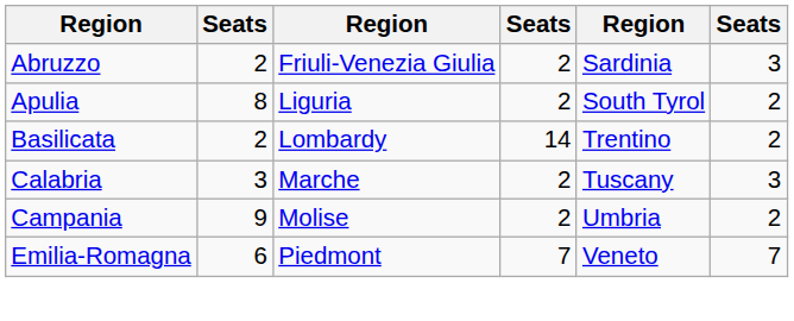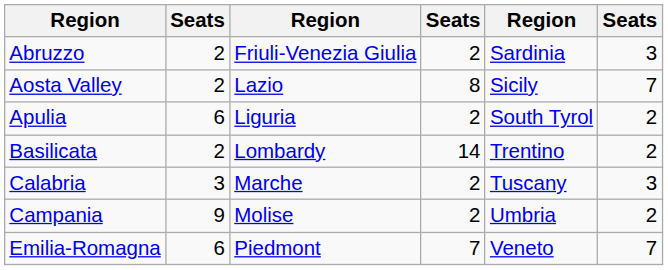+ row: Aosta Valley | 2 | Lazio | 8 | Sicily | 7
Apulia | column 2: 8 -> 6
